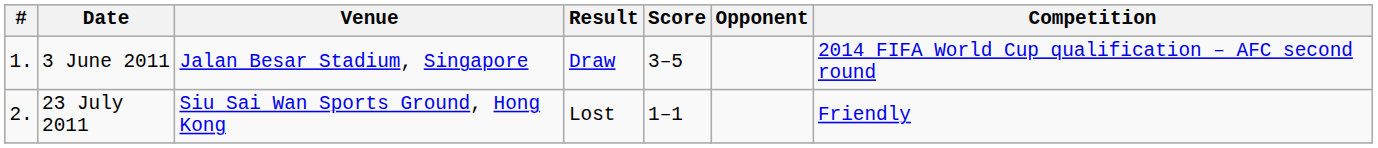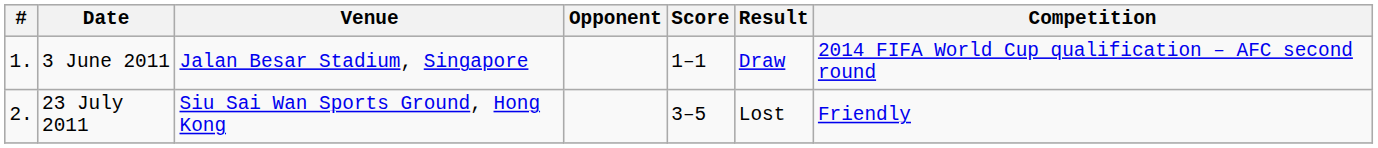columns swapped: Opponent <-> Result
3 June 2011 | Score: 3–5 -> 1–1
23 July 2011 | Score: 1–1 -> 3–5
